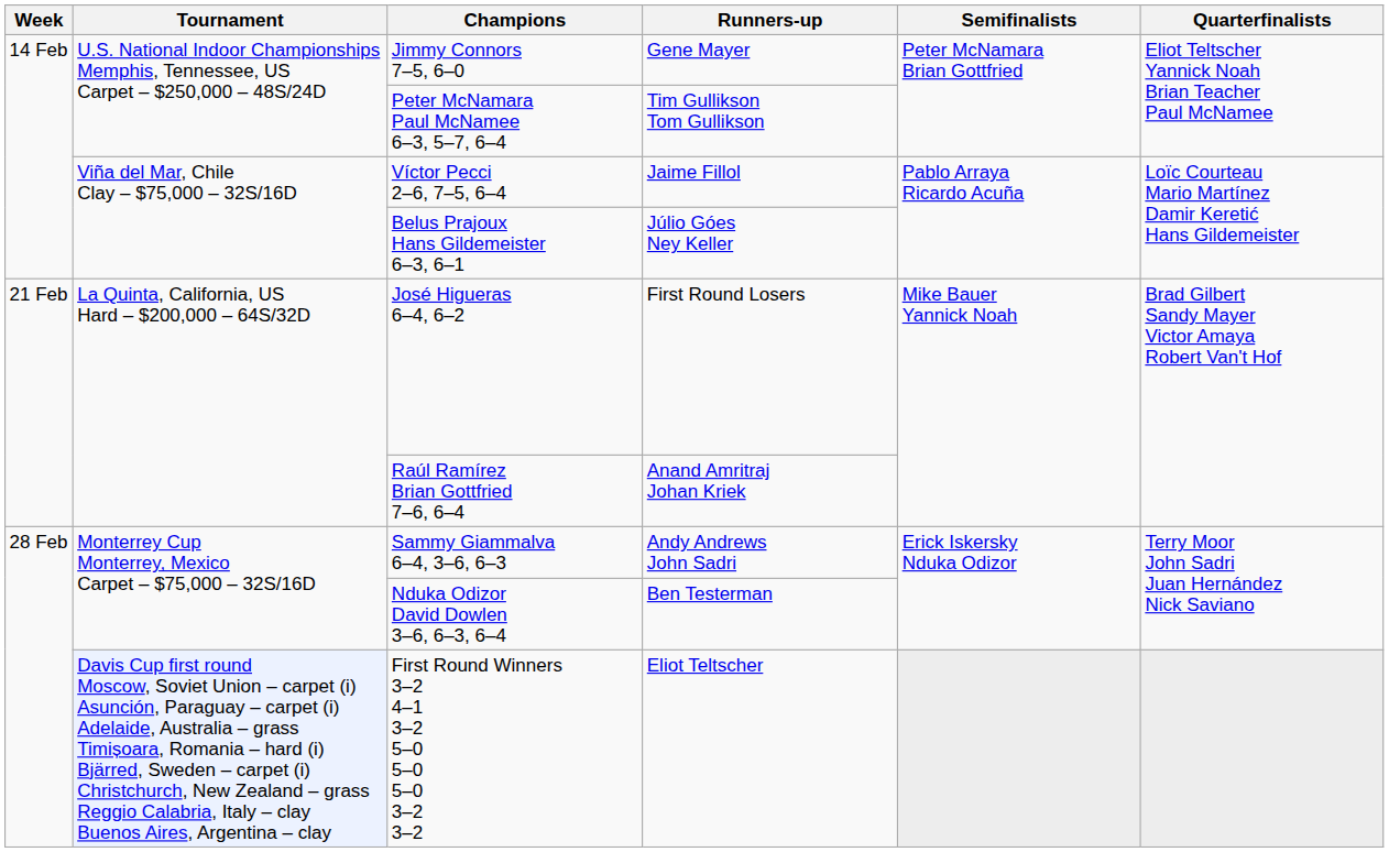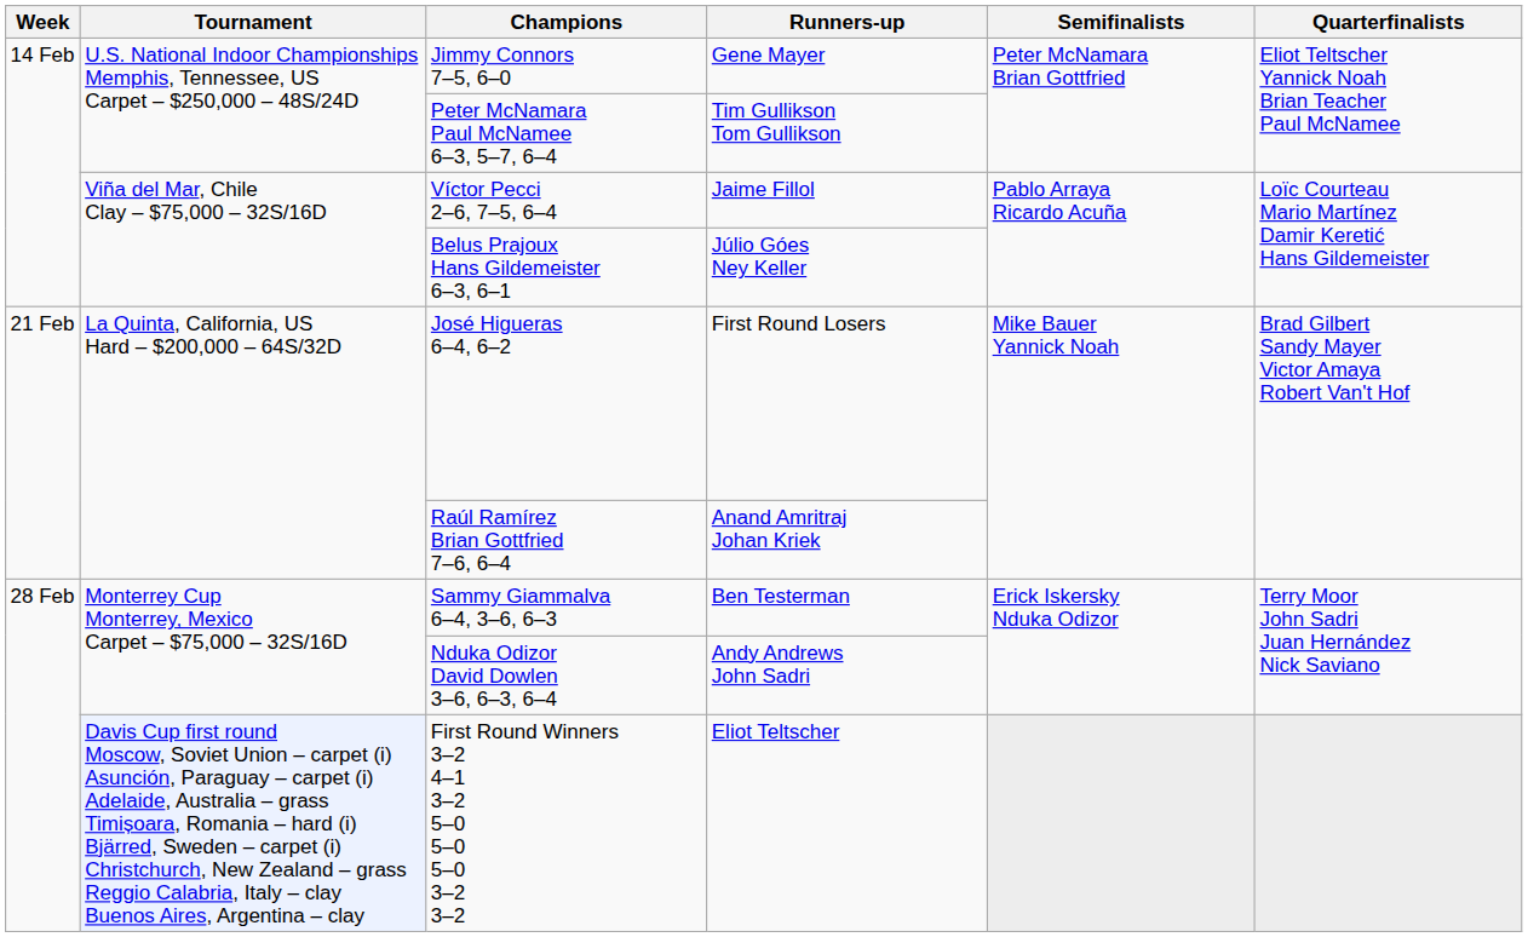Sammy Giammalva 6–4, 3–6, 6–3 | Runners-up: Andy Andrews John Sadri -> Ben Testerman
Nduka Odizor David Dowlen 3–6, 6–3, 6–4 | Runners-up: Ben Testerman -> Andy Andrews John Sadri
